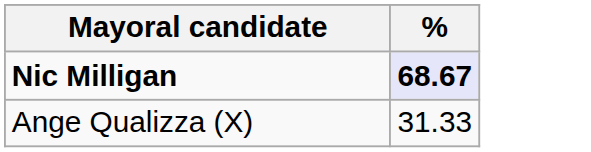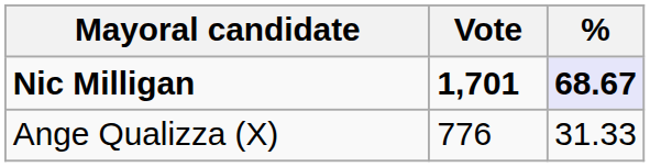+ column: Vote | 1,701 | 776
